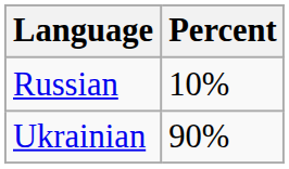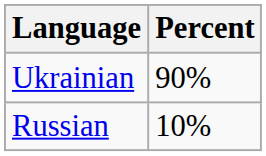rows swapped: Ukrainian <-> Russian
